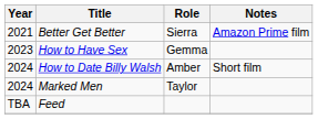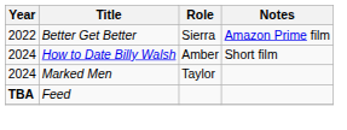Better Get Better | Year: 2021 -> 2022
- row: 2023 | How to Have Sex | Gemma
Feed | Year: normal -> bold
